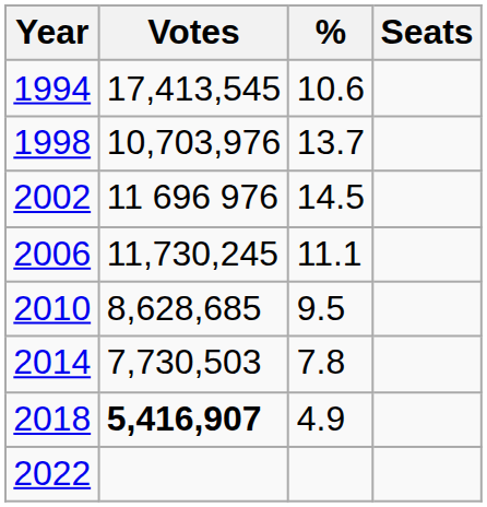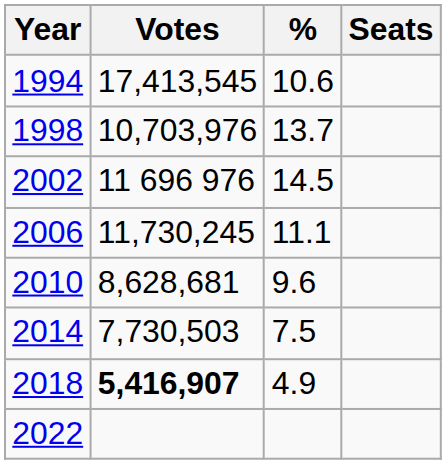2010 | Votes: 8,628,685 -> 8,628,681
2010 | %: 9.5 -> 9.6
2014 | %: 7.8 -> 7.5
